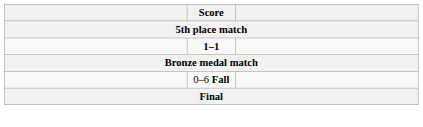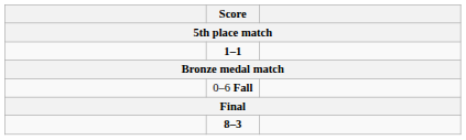+ row: 8–3
